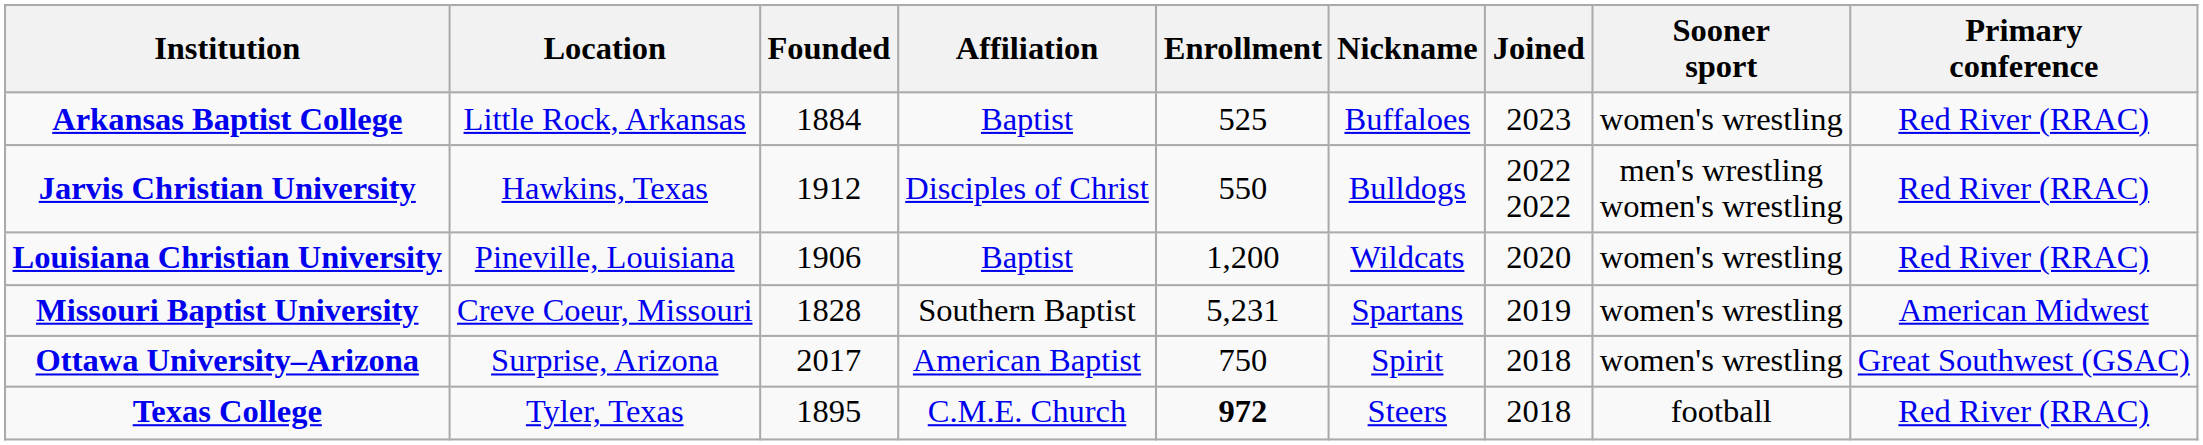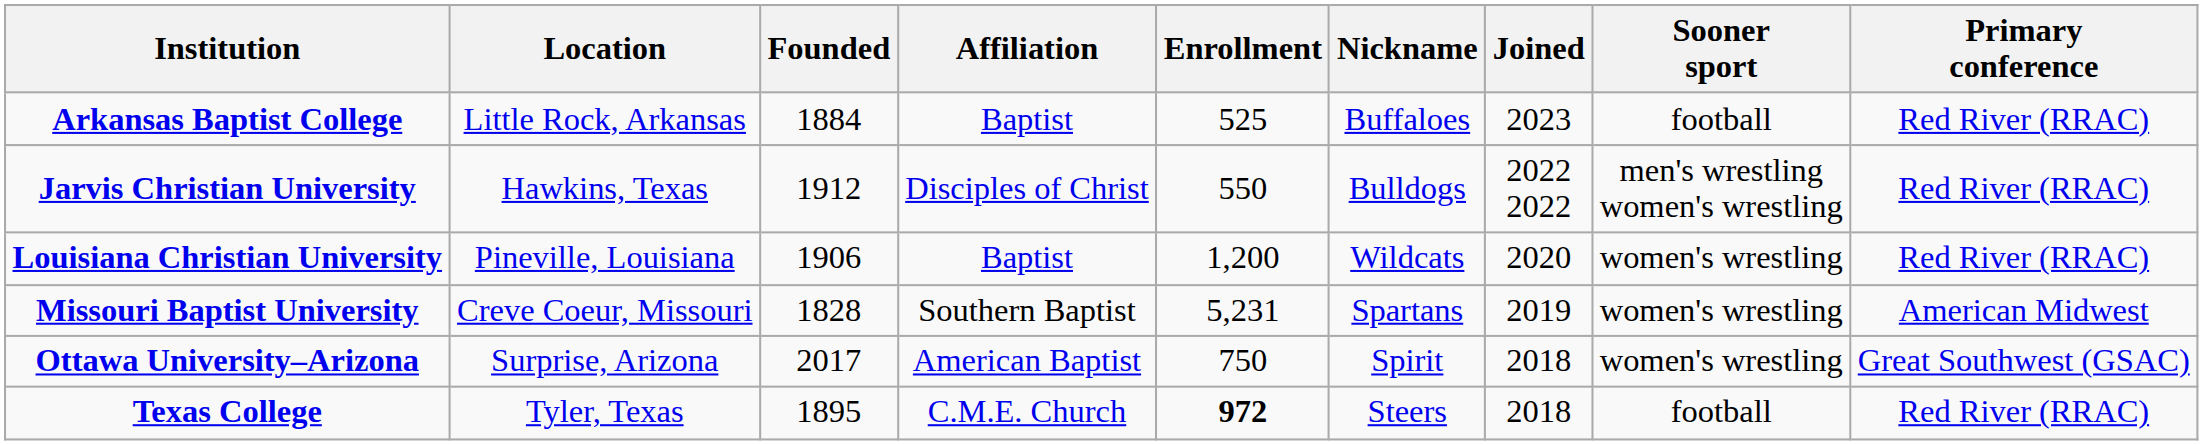Arkansas Baptist College | Sooner sport: women's wrestling -> football
